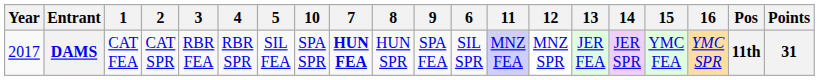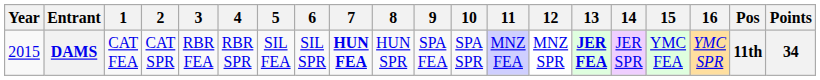columns swapped: 6 <-> 10
DAMS | Year: 2017 -> 2015
DAMS | 13: normal -> bold
DAMS | Points: 31 -> 34
